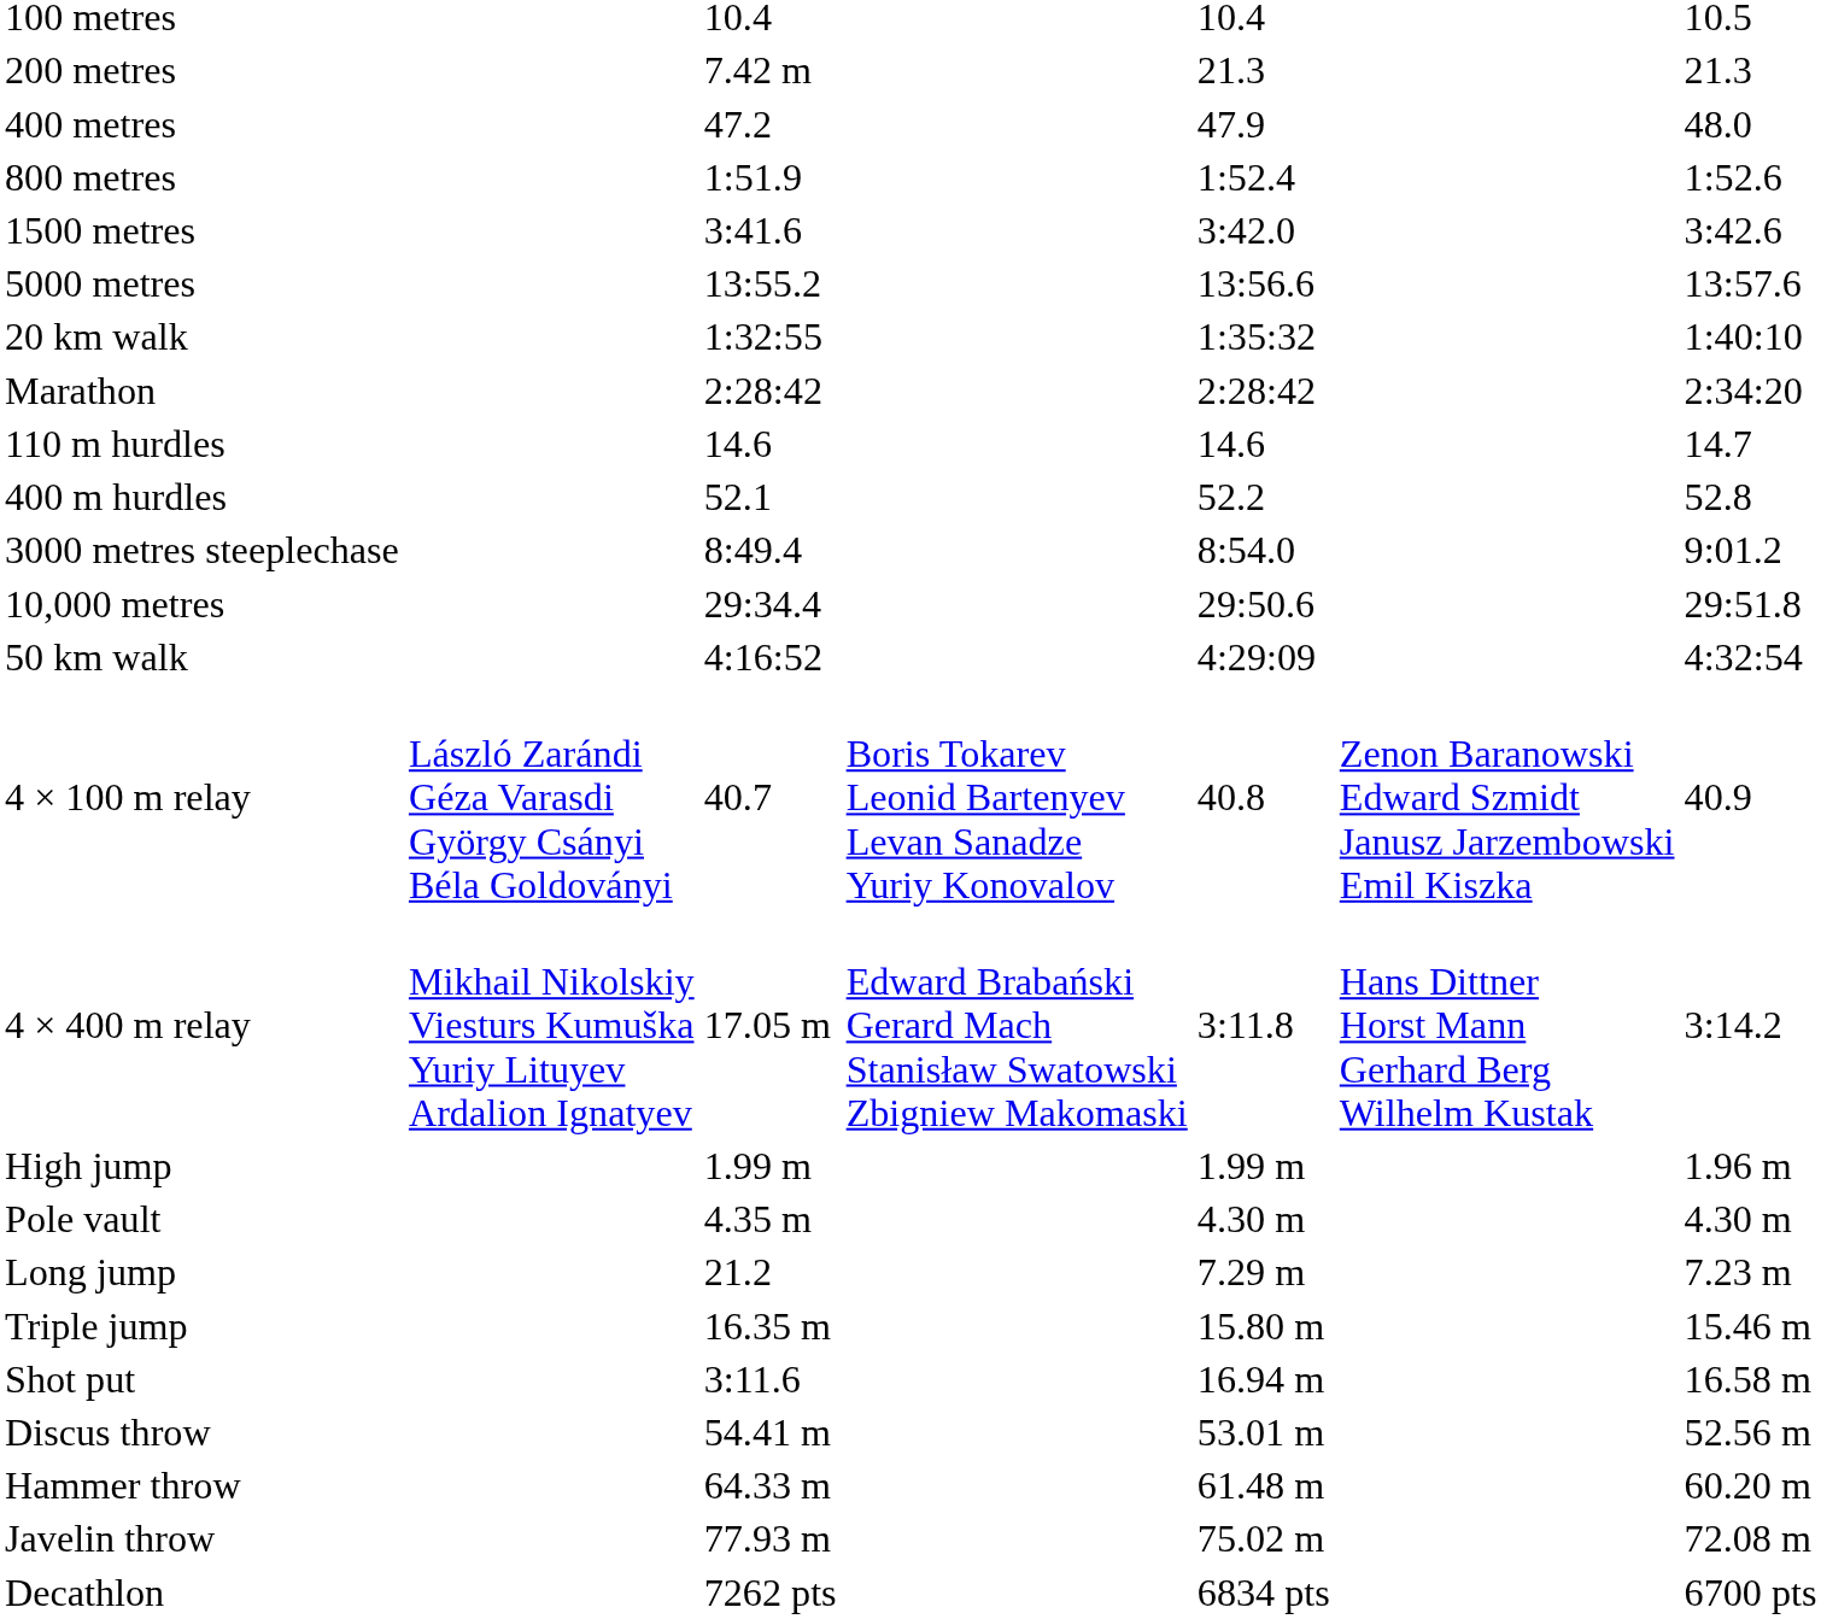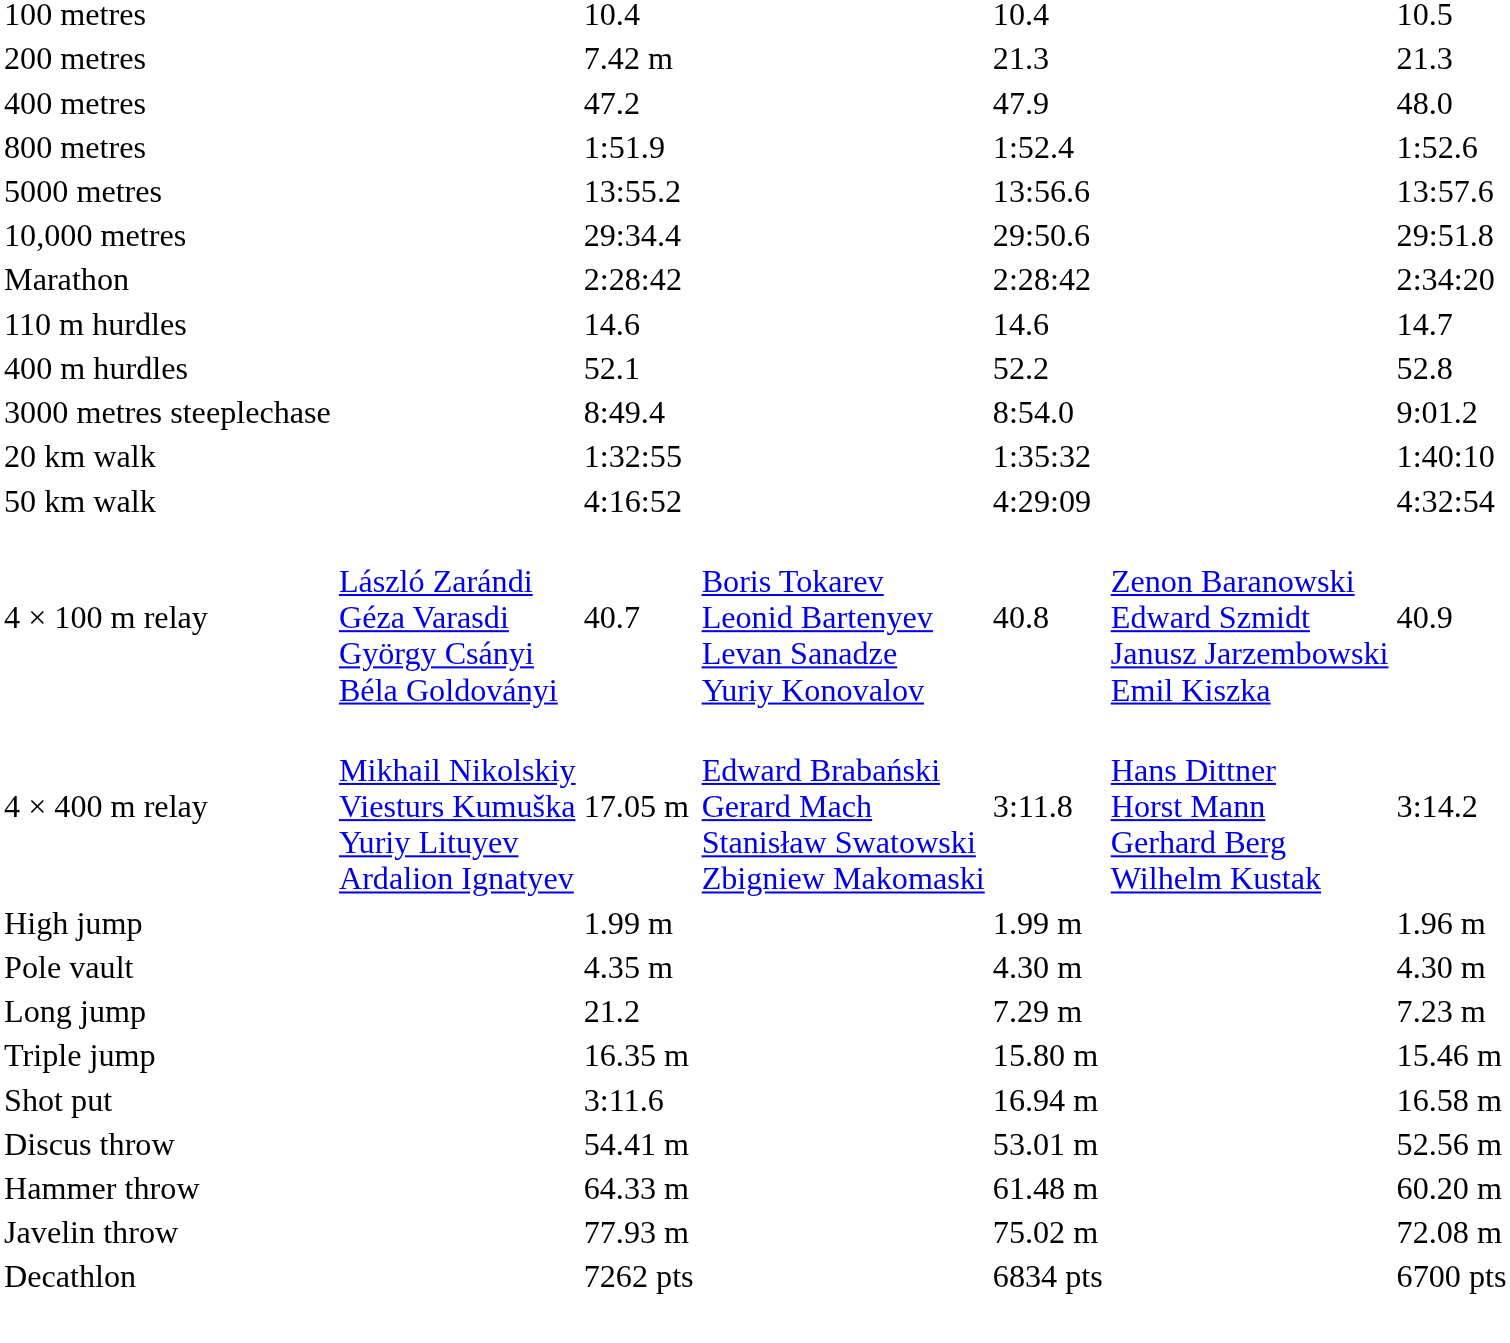- row: 1500 metres | 3:41.6 | 3:42.0 | 3:42.6
rows swapped: 10,000 metres <-> 20 km walk
